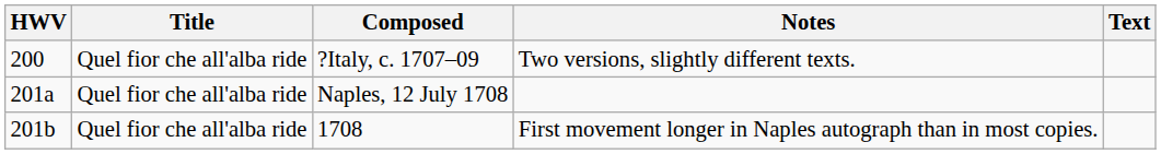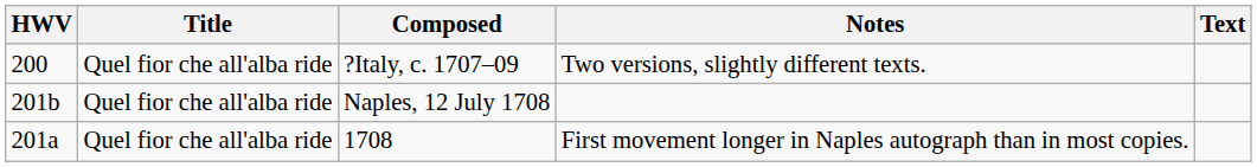Naples, 12 July 1708 | HWV: 201a -> 201b
1708 | HWV: 201b -> 201a
